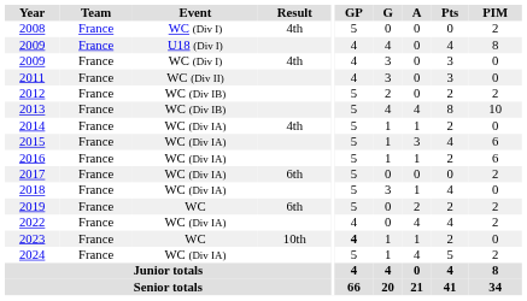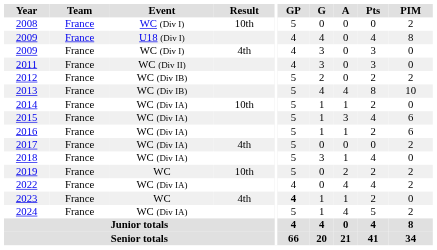2008 | Result: 4th -> 10th
2014 | Result: 4th -> 10th
2017 | Result: 6th -> 4th
2019 | Result: 6th -> 10th
2023 | Result: 10th -> 4th
